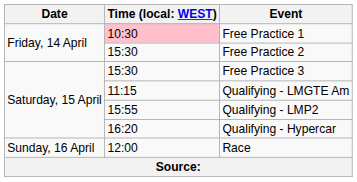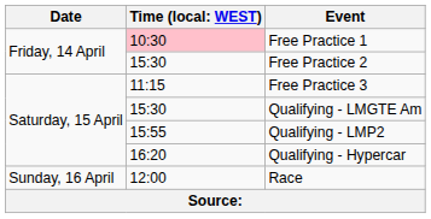Free Practice 3 | column 2: 15:30 -> 11:15
Qualifying - LMGTE Am | column 2: 11:15 -> 15:30
